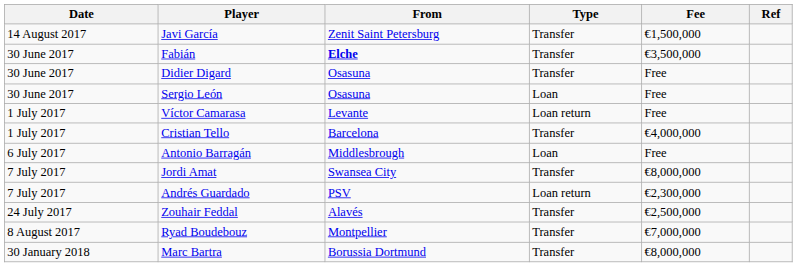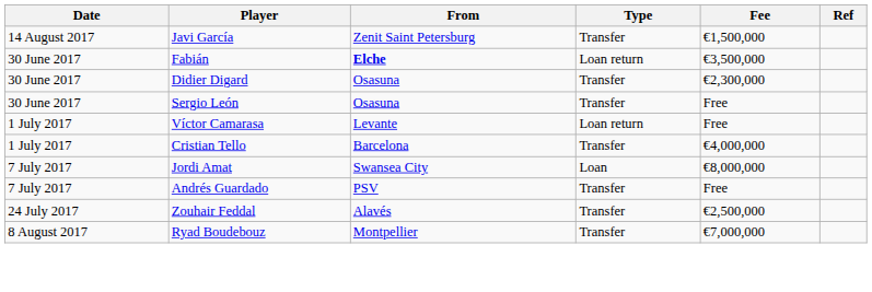Fabián | Type: Transfer -> Loan return
Didier Digard | Fee: Free -> €2,300,000
Sergio León | Type: Loan -> Transfer
- row: 6 July 2017 | Antonio Barragán | Middlesbrough | Loan | Free
Jordi Amat | Type: Transfer -> Loan
Andrés Guardado | Type: Loan return -> Transfer
Andrés Guardado | Fee: €2,300,000 -> Free
- row: 30 January 2018 | Marc Bartra | Borussia Dortmund | Transfer | €8,000,000
